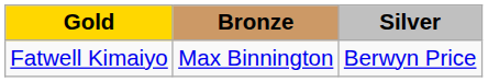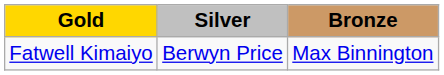columns swapped: Silver <-> Bronze
